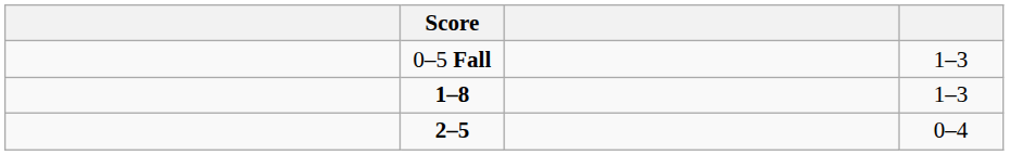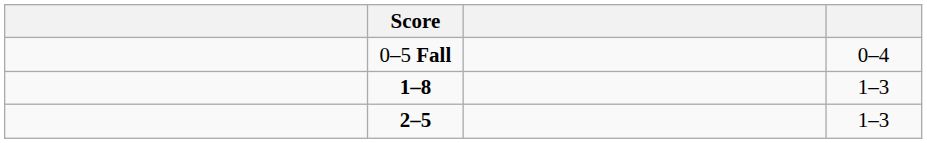0–5 Fall | column 4: 1–3 -> 0–4
2–5 | column 4: 0–4 -> 1–3
